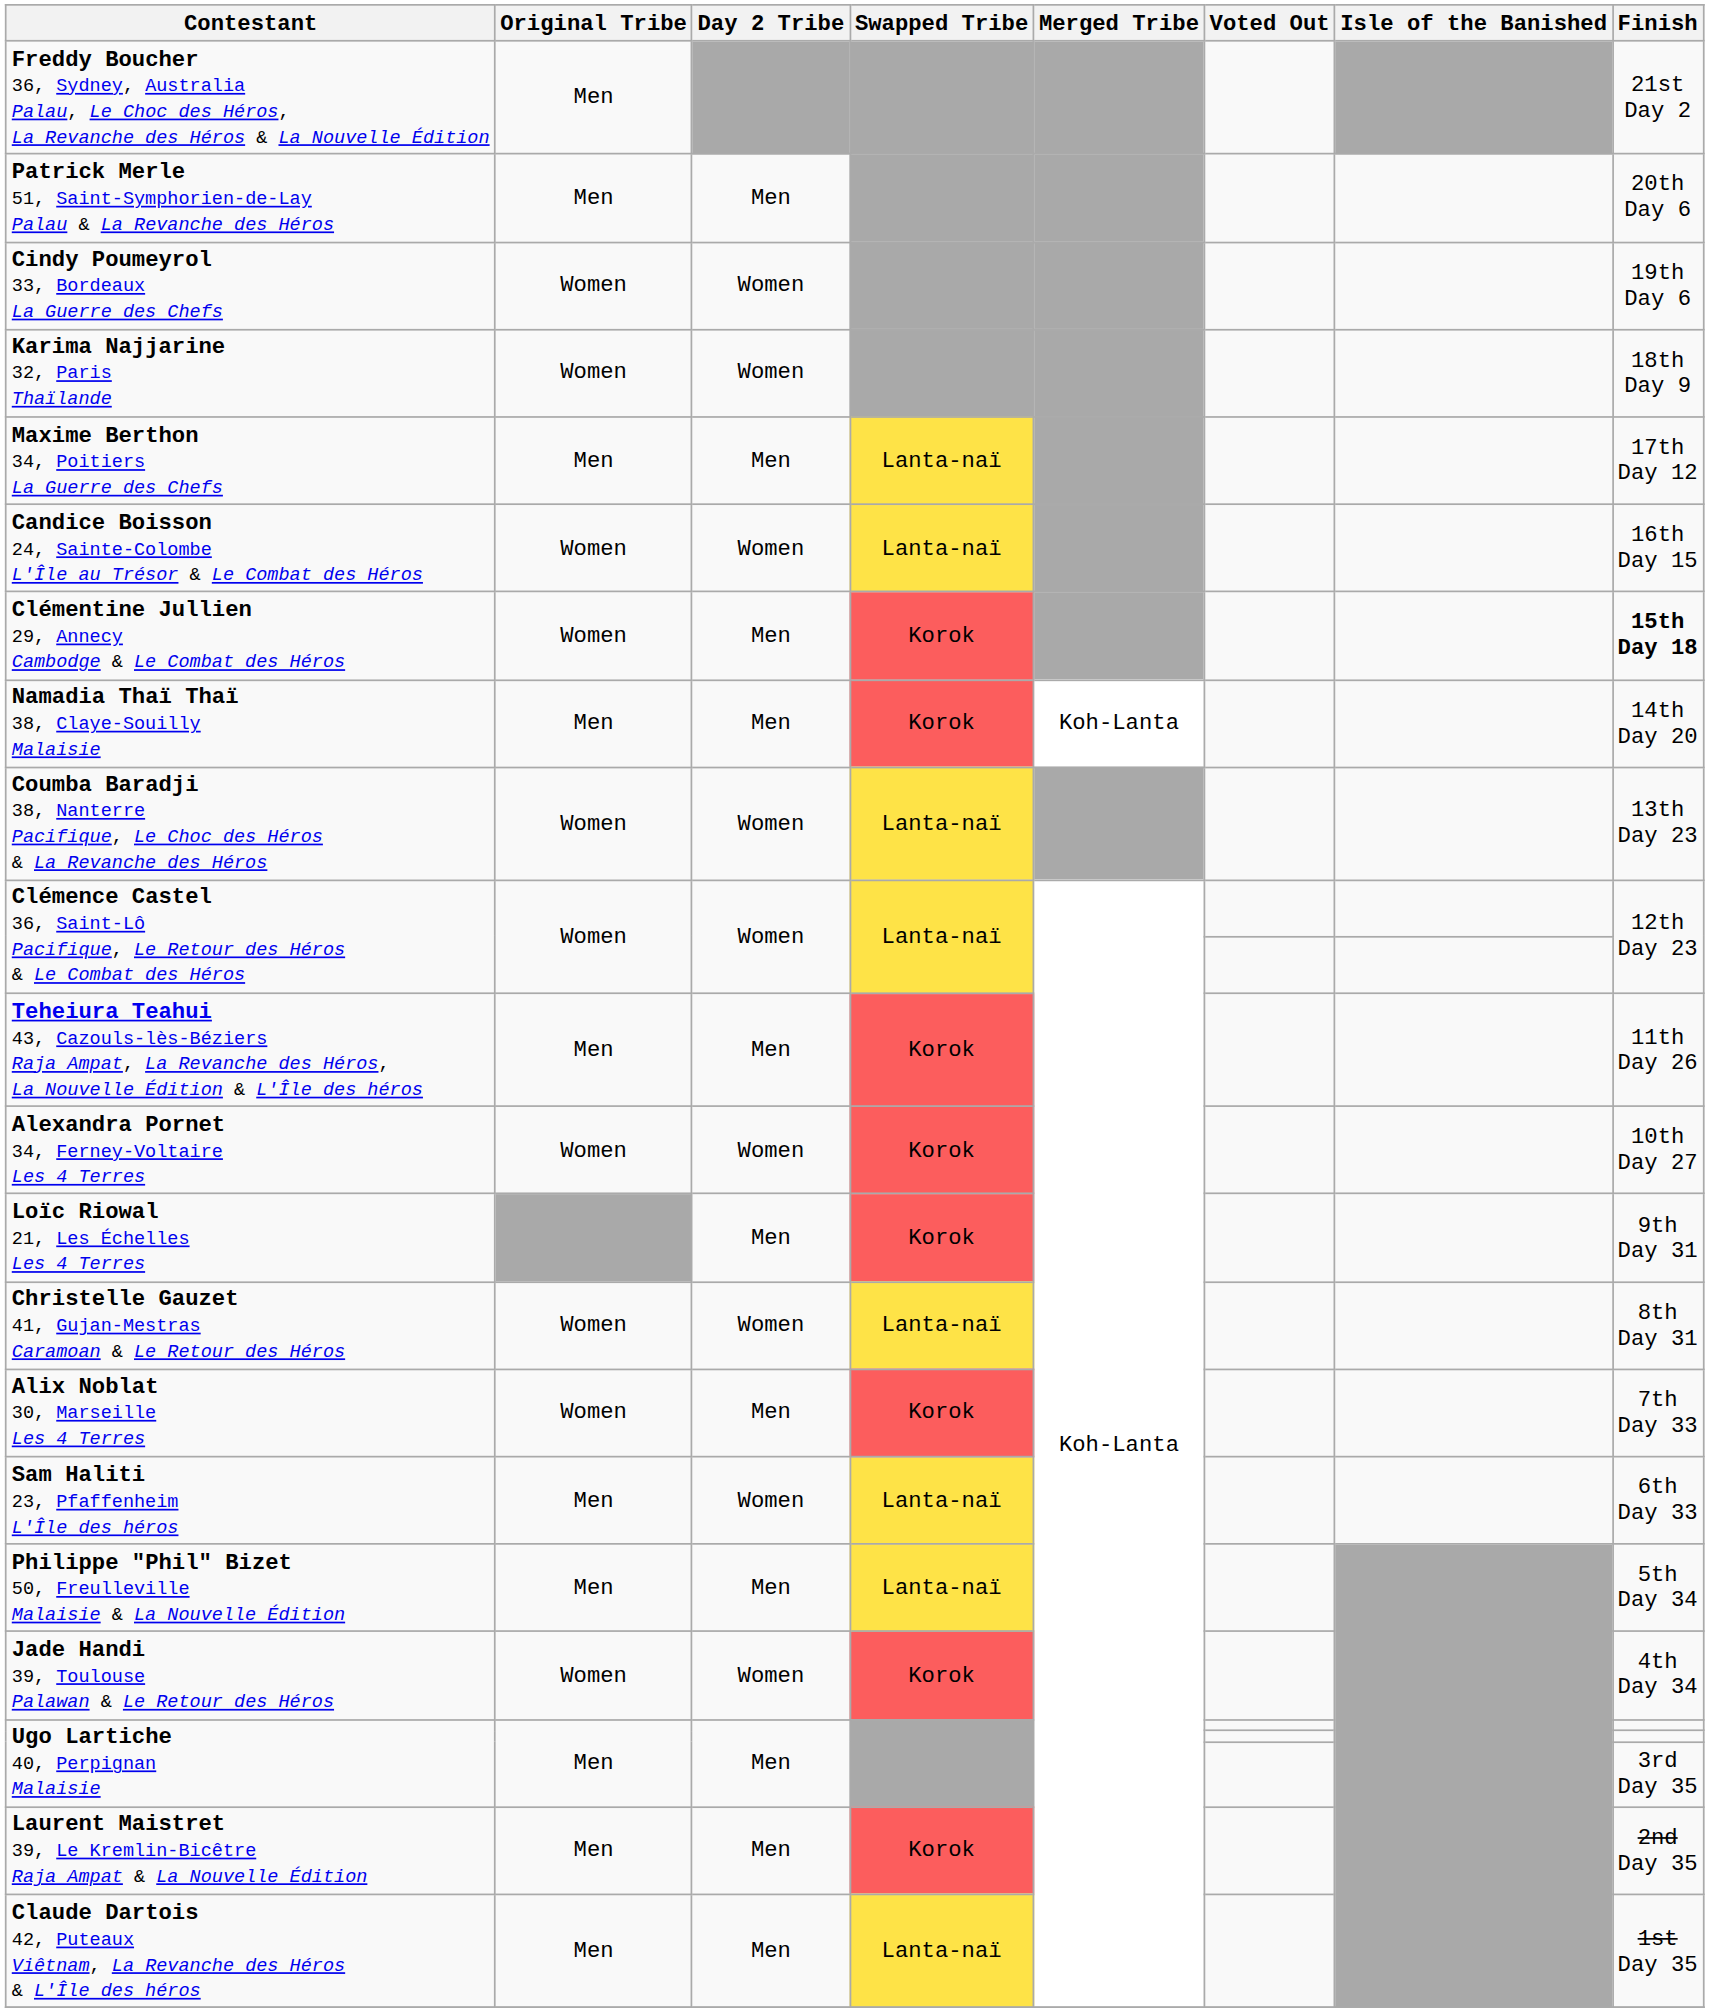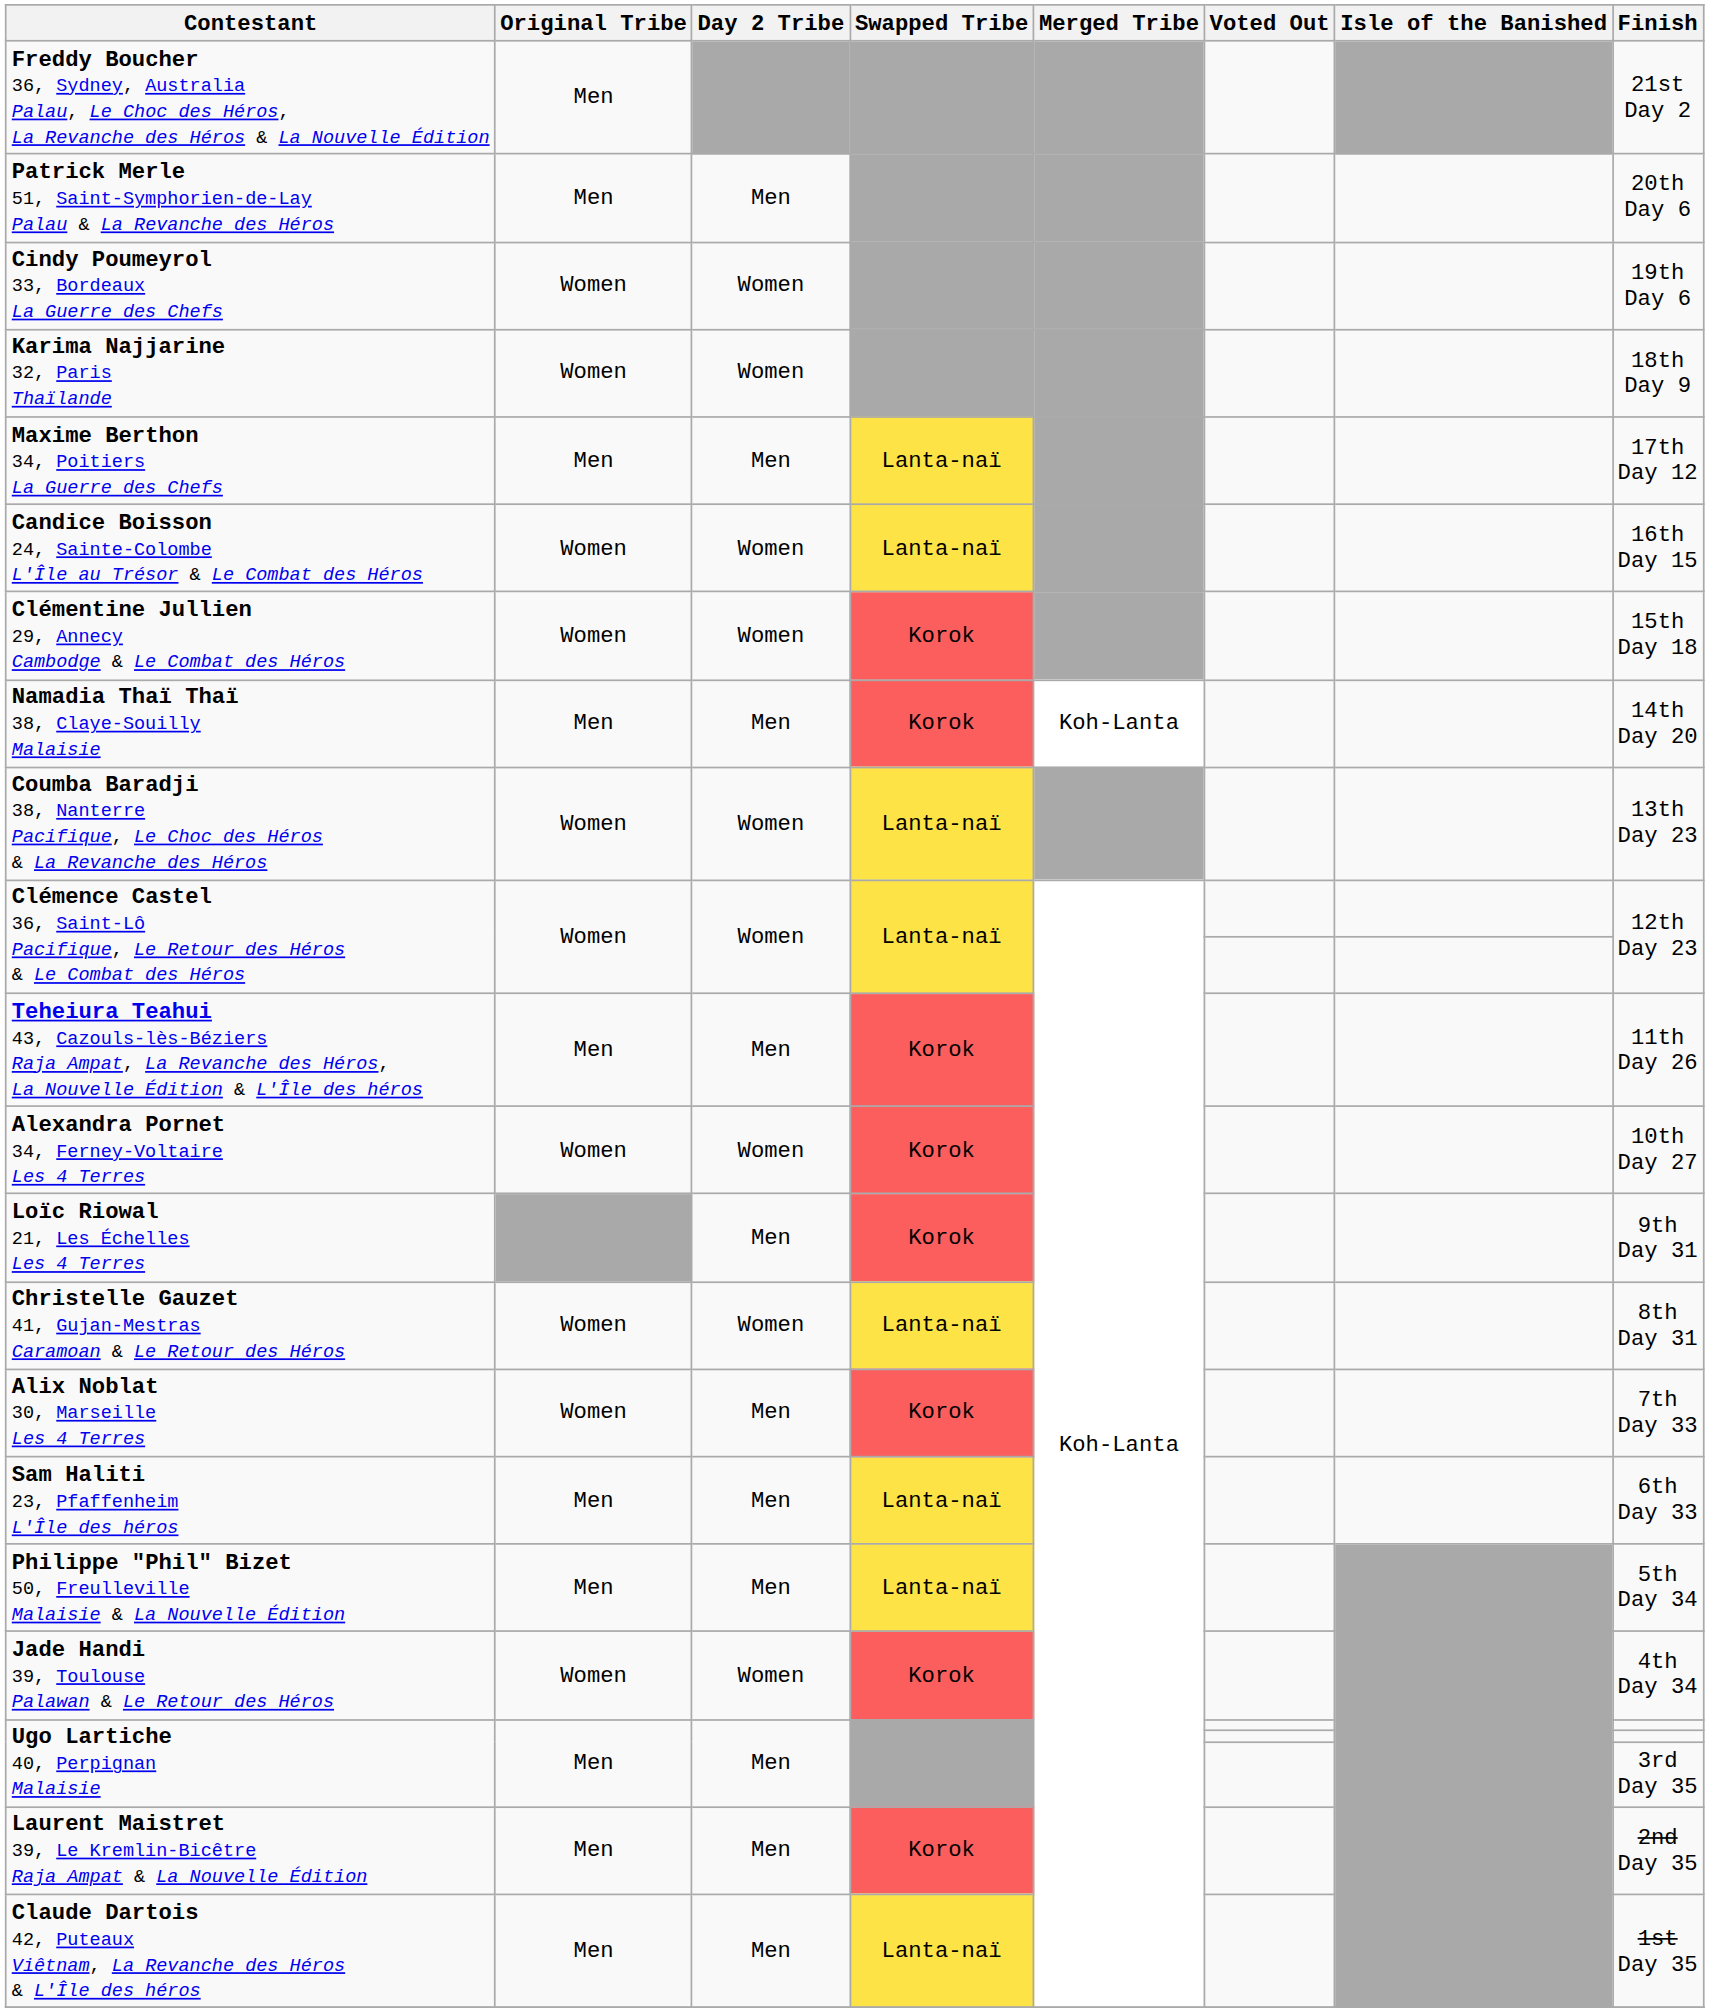Clémentine Jullien 29, Annecy Cambodge & Le Combat des Héros | Day 2 Tribe: Men -> Women
Clémentine Jullien 29, Annecy Cambodge & Le Combat des Héros | Finish: bold -> normal
Sam Haliti 23, Pfaffenheim L'Île des héros | Day 2 Tribe: Women -> Men
